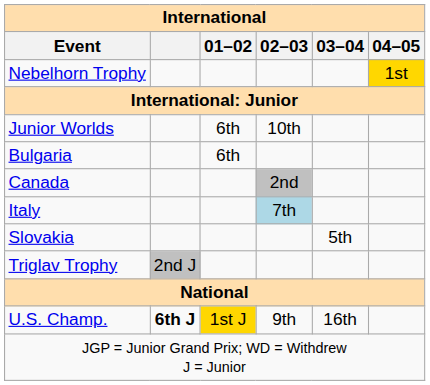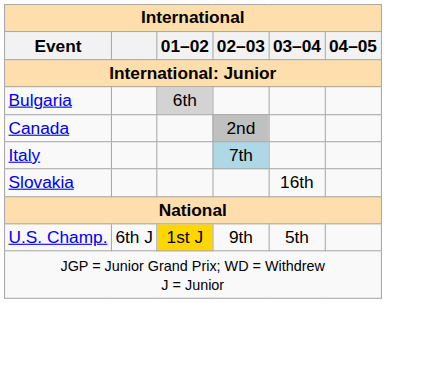- row: Nebelhorn Trophy | 1st
- row: Junior Worlds | 6th | 10th
Bulgaria | 01–02: no background -> lightgrey background
Slovakia | 03–04: 5th -> 16th
- row: Triglav Trophy | 2nd J
U.S. Champ. | column 2: bold -> normal
U.S. Champ. | 03–04: 16th -> 5th
